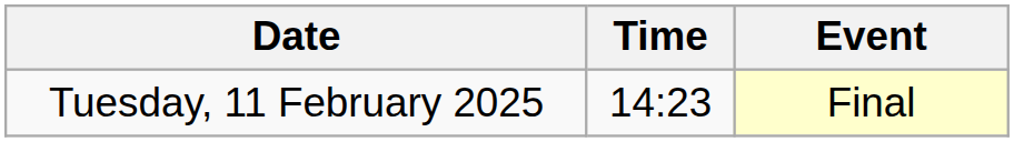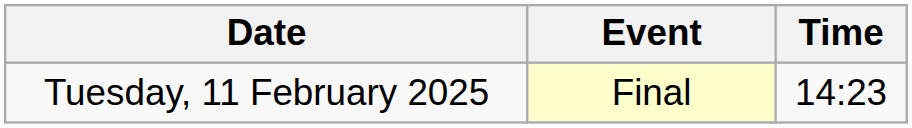columns swapped: Time <-> Event
